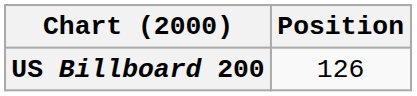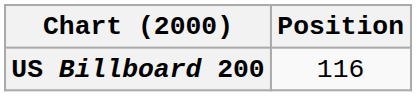US Billboard 200 | Position: 126 -> 116
